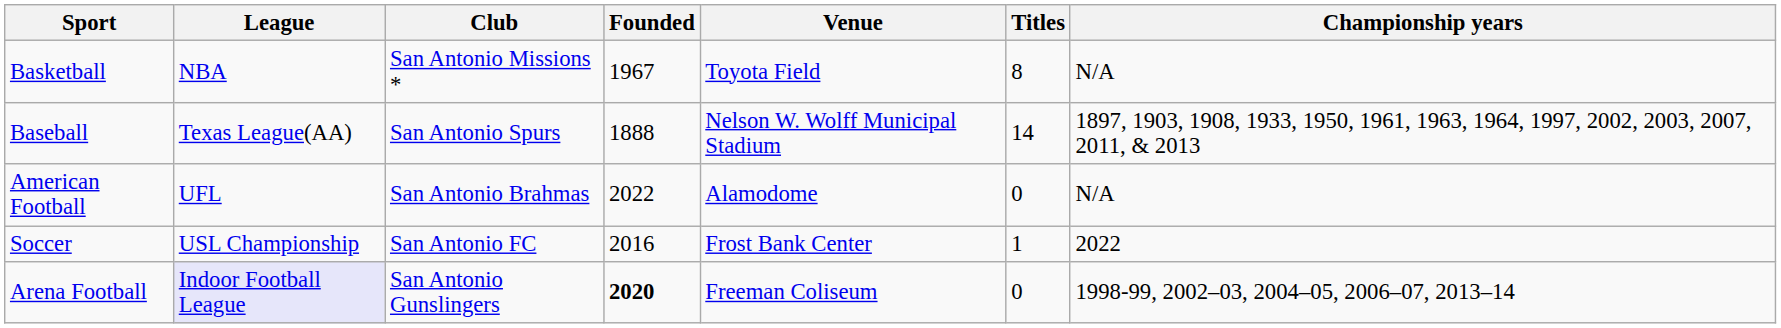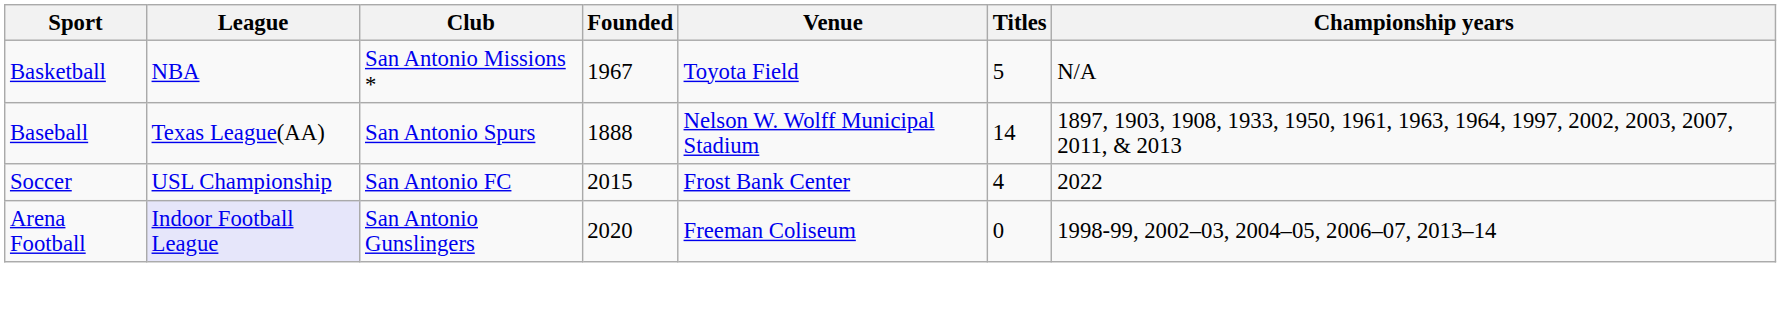Basketball | Titles: 8 -> 5
- row: American Football | UFL | San Antonio Brahmas | 2022 | Alamodome | 0 | N/A
Soccer | Founded: 2016 -> 2015
Soccer | Titles: 1 -> 4
Arena Football | Founded: bold -> normal
